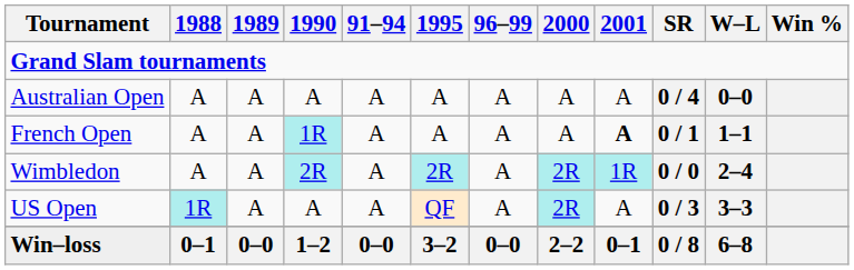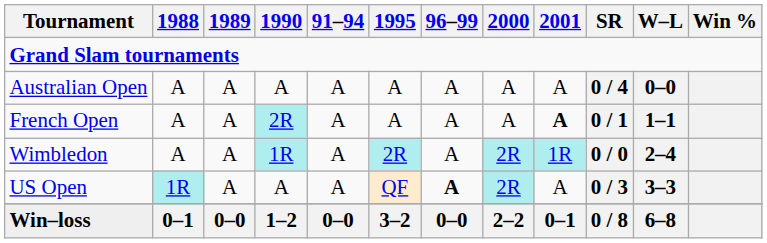French Open | 1990: 1R -> 2R
Wimbledon | 1990: 2R -> 1R
US Open | 96–99: normal -> bold
